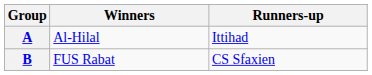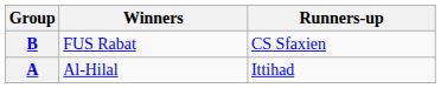rows swapped: A <-> B
